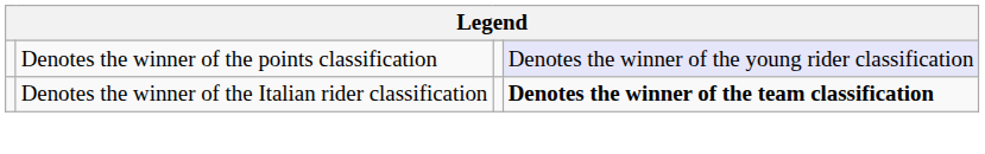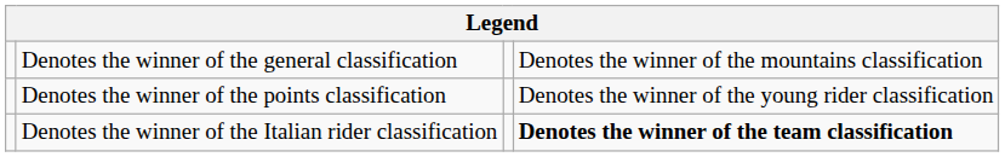+ row: Denotes the winner of the general classification | Denotes the winner of the mountains classification
Denotes the winner of the points classification | column 4: lavender background -> no background
